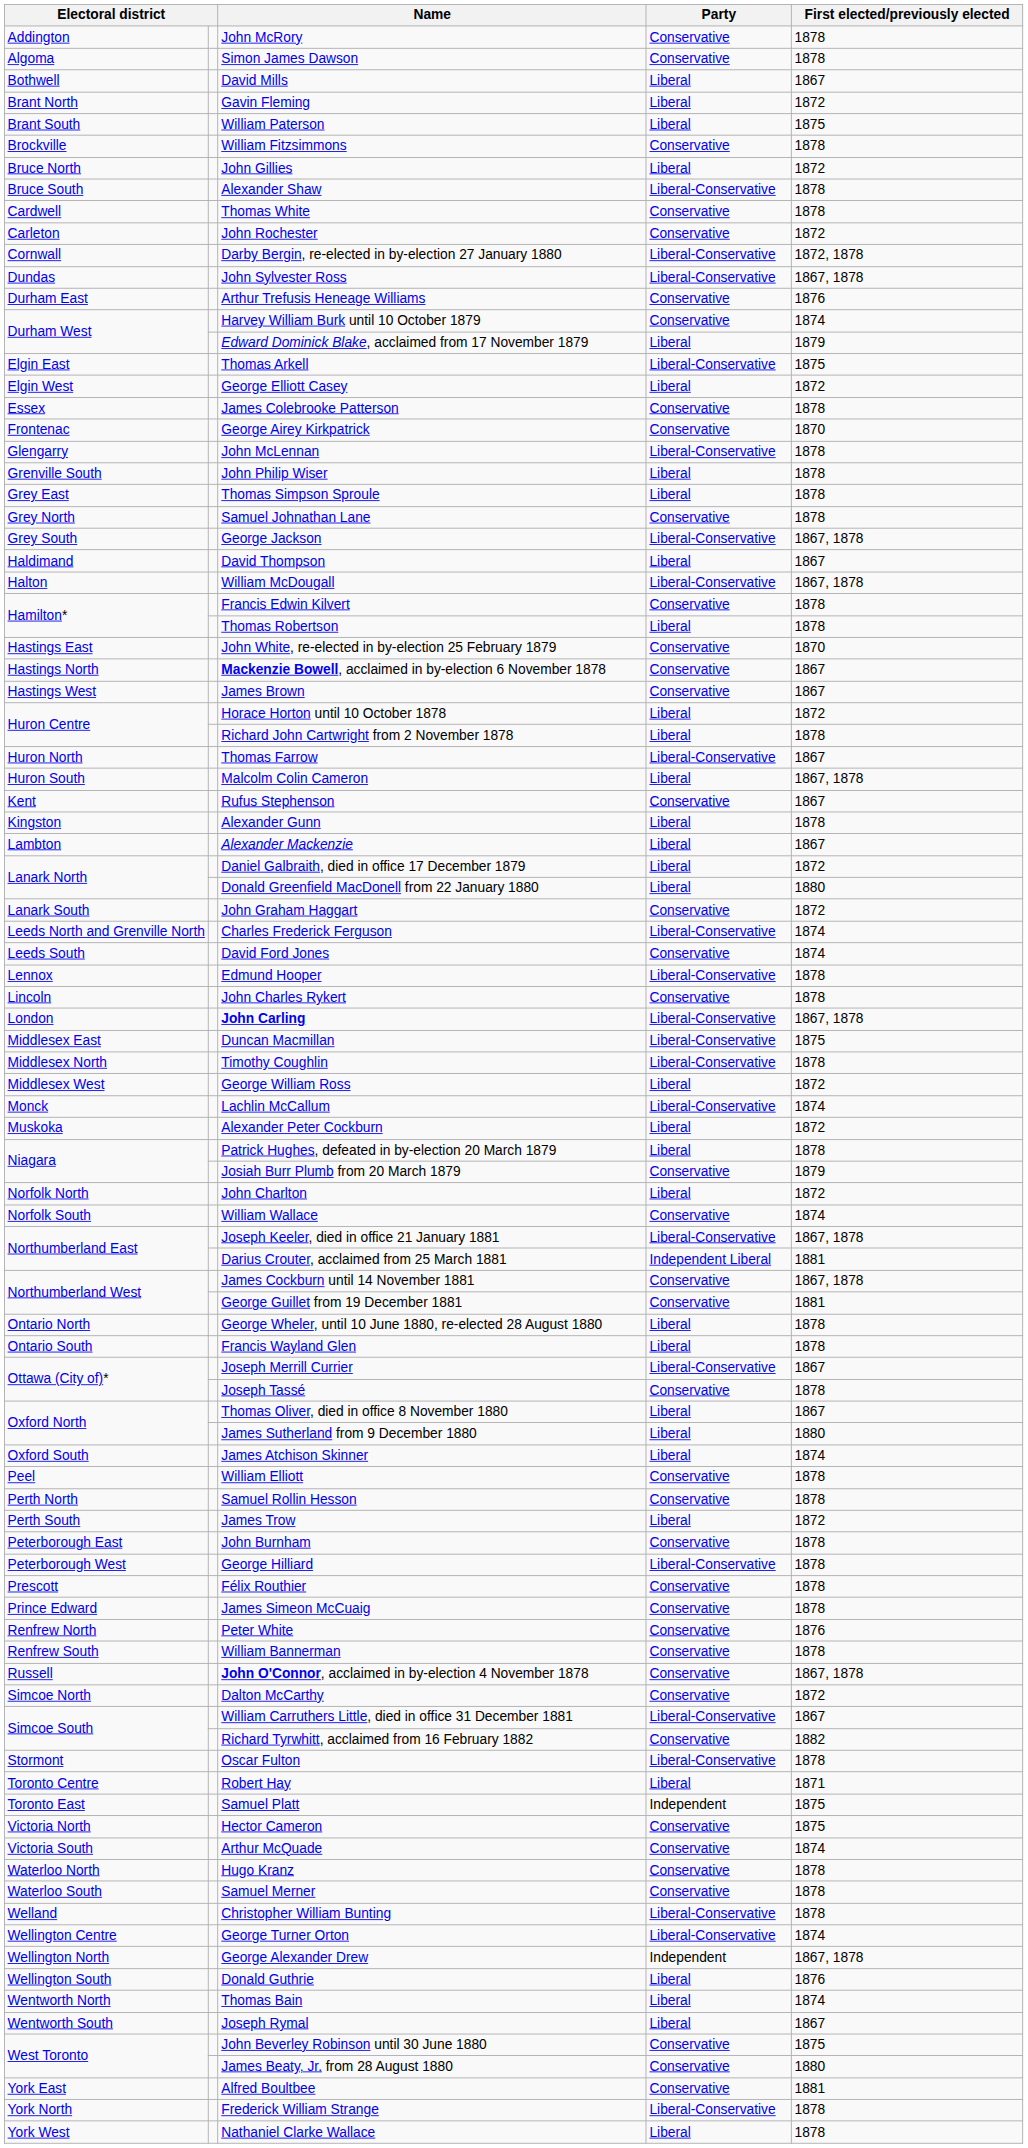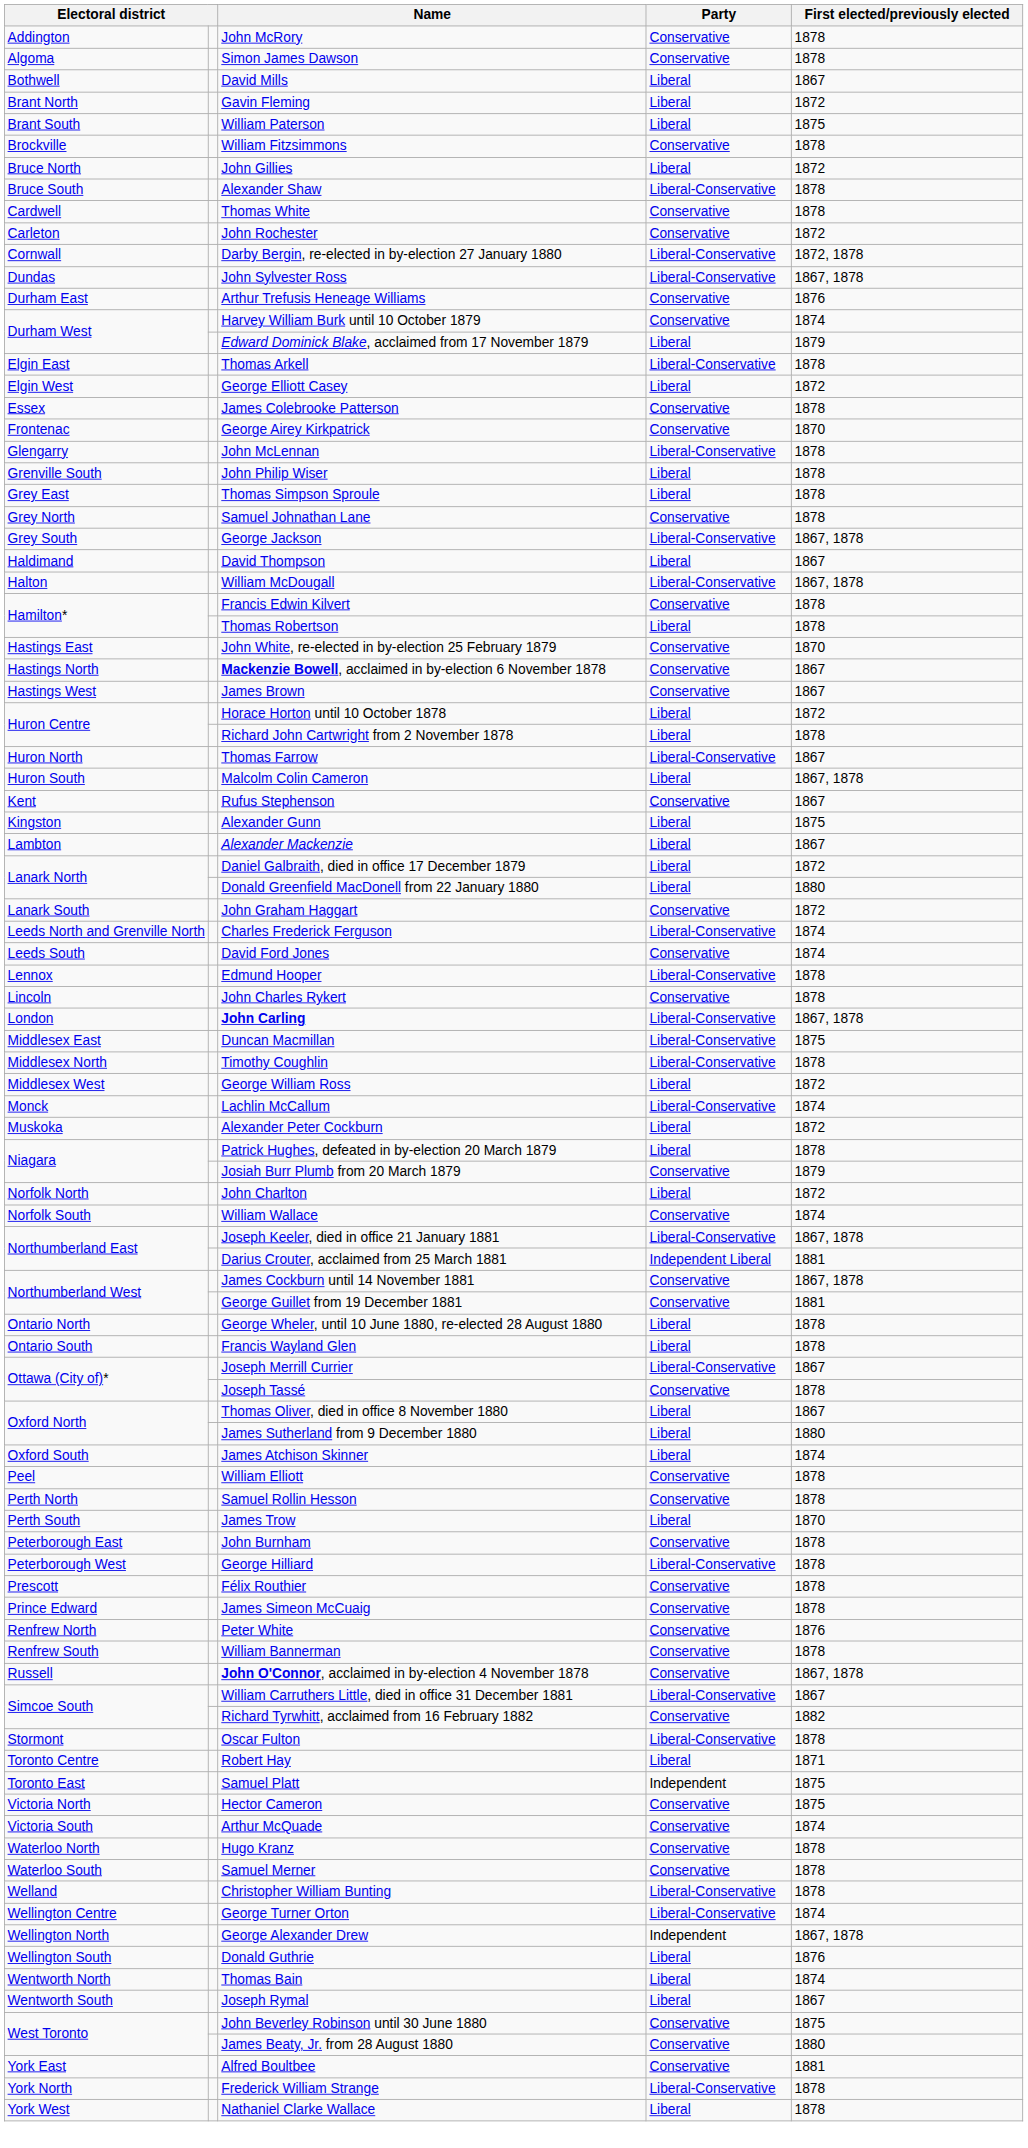Thomas Arkell | First elected/previously elected: 1875 -> 1878
Alexander Gunn | First elected/previously elected: 1878 -> 1875
James Trow | First elected/previously elected: 1872 -> 1870
- row: Simcoe North | Dalton McCarthy | Conservative | 1872
